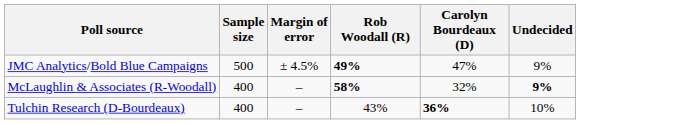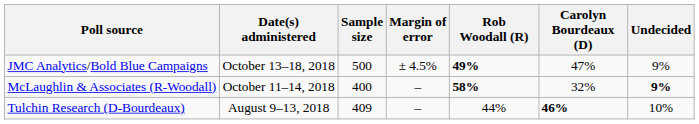+ column: Date(s) administered | October 13–18, 2018 | October 11–14, 2018 | August 9–13, 2018
Tulchin Research (D-Bourdeaux) | Sample size: 400 -> 409
Tulchin Research (D-Bourdeaux) | Rob Woodall (R): 43% -> 44%
Tulchin Research (D-Bourdeaux) | Carolyn Bourdeaux (D): 36% -> 46%
